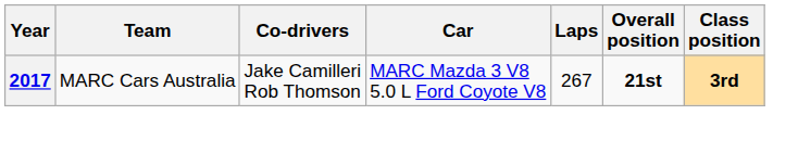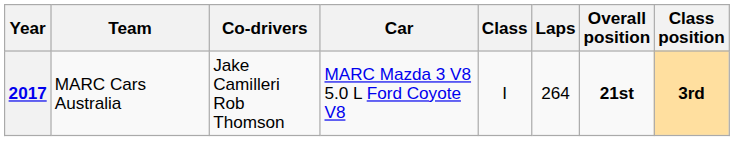+ column: Class | I
2017 | Laps: 267 -> 264
